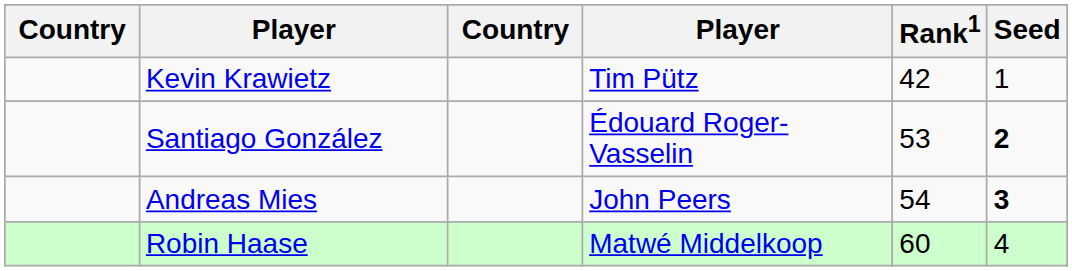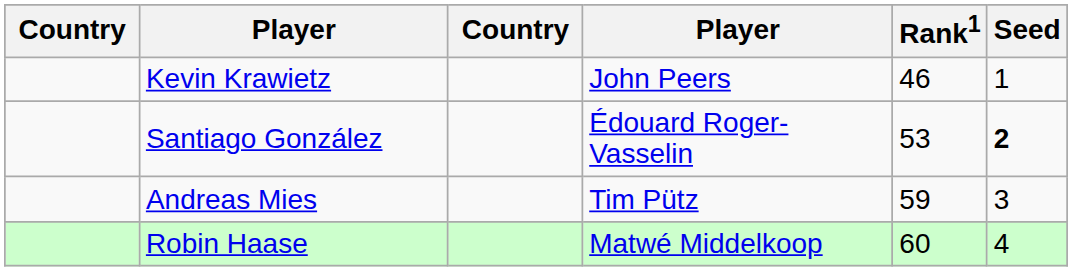Kevin Krawietz | column 4: Tim Pütz -> John Peers
Kevin Krawietz | Rank1: 42 -> 46
Andreas Mies | column 4: John Peers -> Tim Pütz
Andreas Mies | Rank1: 54 -> 59
Andreas Mies | Seed: bold -> normal
